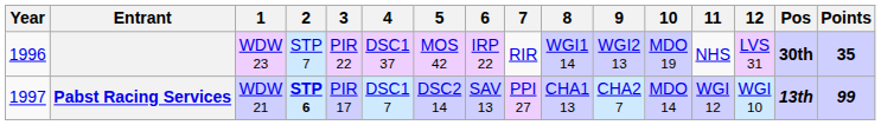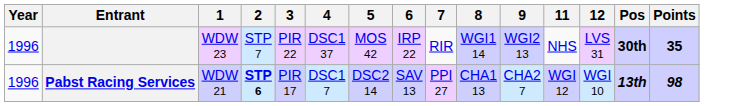- column: 10 | MDO 19 | MDO 14
Pabst Racing Services | Year: 1997 -> 1996
Pabst Racing Services | Points: 99 -> 98
